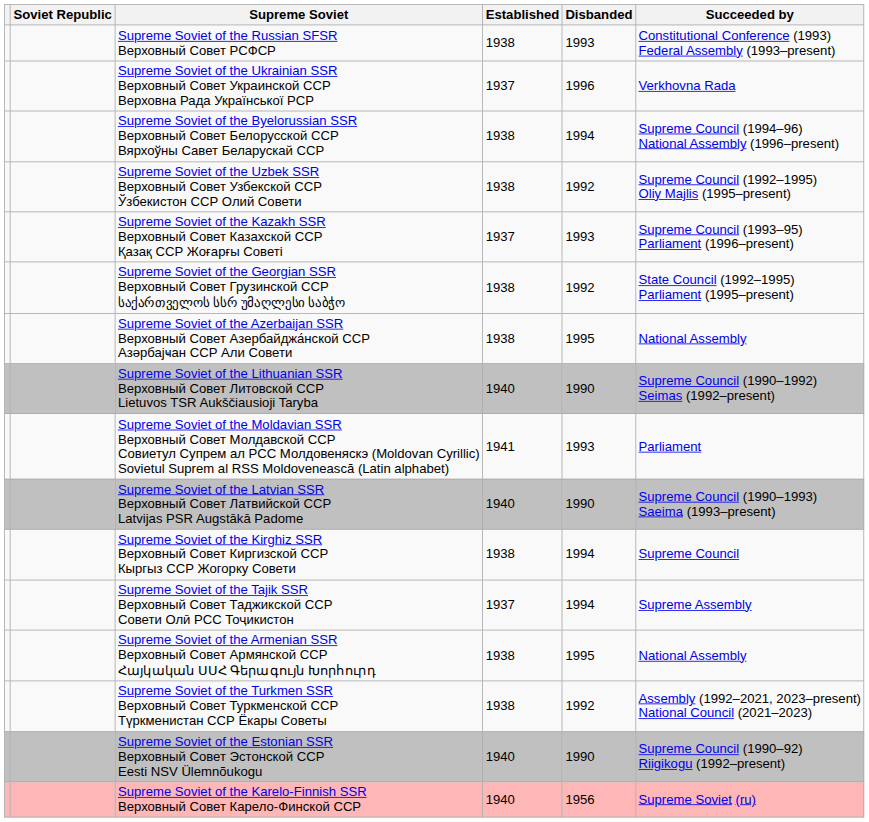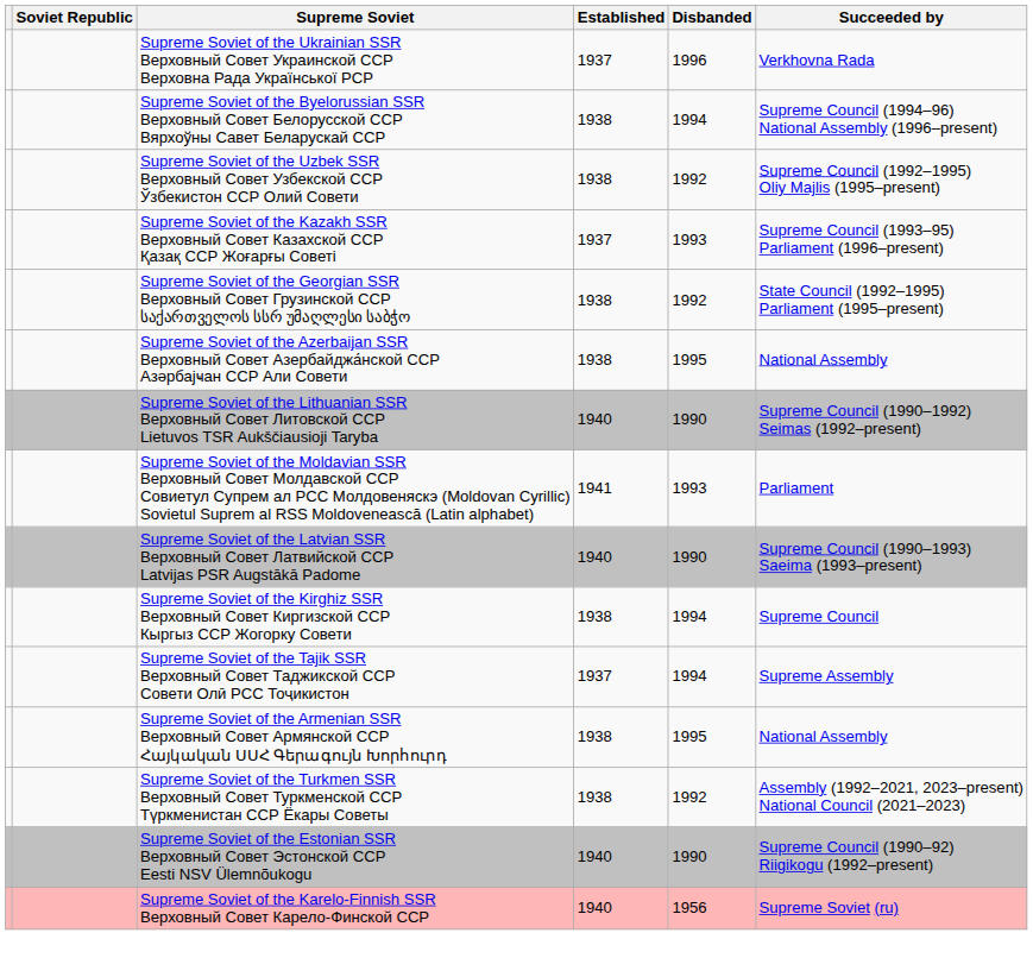- row: Supreme Soviet of the Russian SFSR Верховный Совет РСФСР | 1938 | 1993 | Constitutional Conference (1993) Federal Assembly (1993–present)
